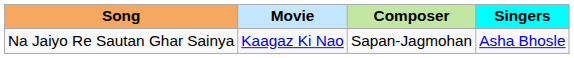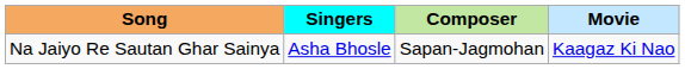columns swapped: Movie <-> Singers
